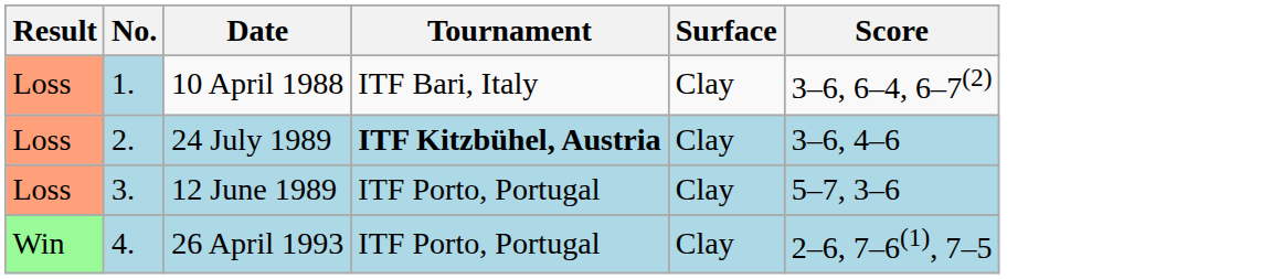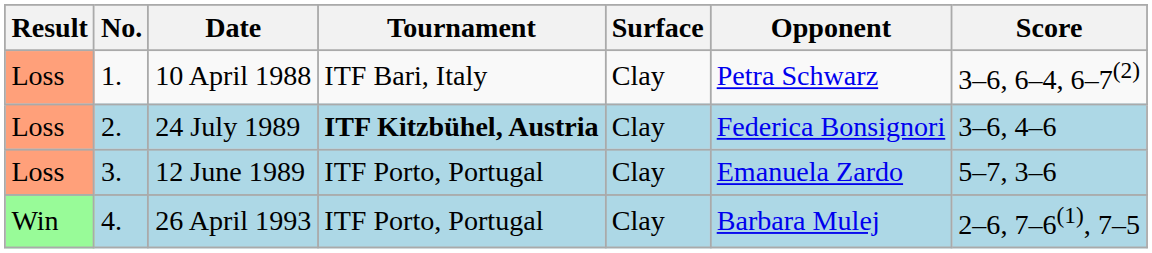+ column: Opponent | Petra Schwarz | Federica Bonsignori | Emanuela Zardo | Barbara Mulej
10 April 1988 | No.: lightblue background -> no background
